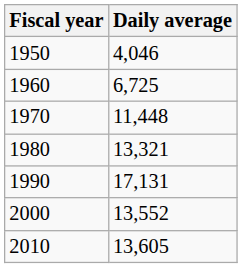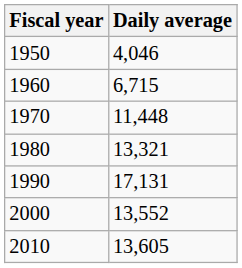1960 | Daily average: 6,725 -> 6,715
